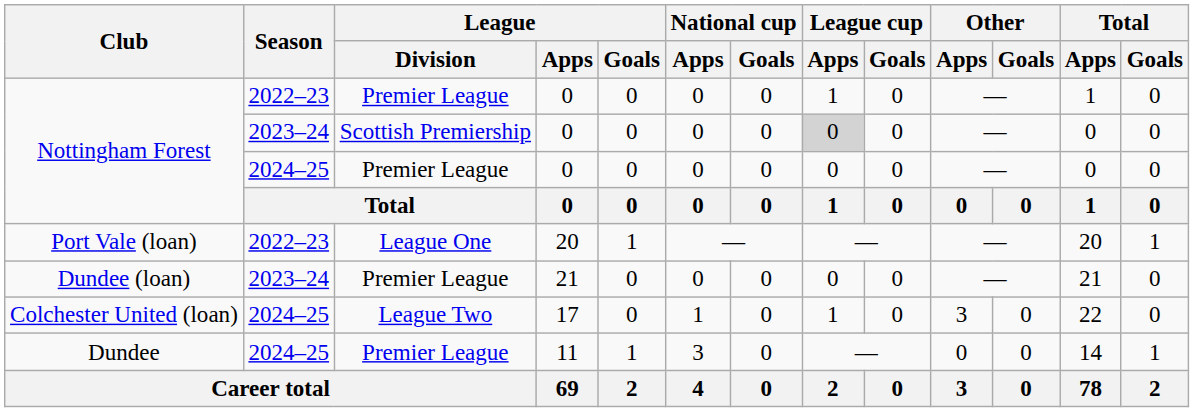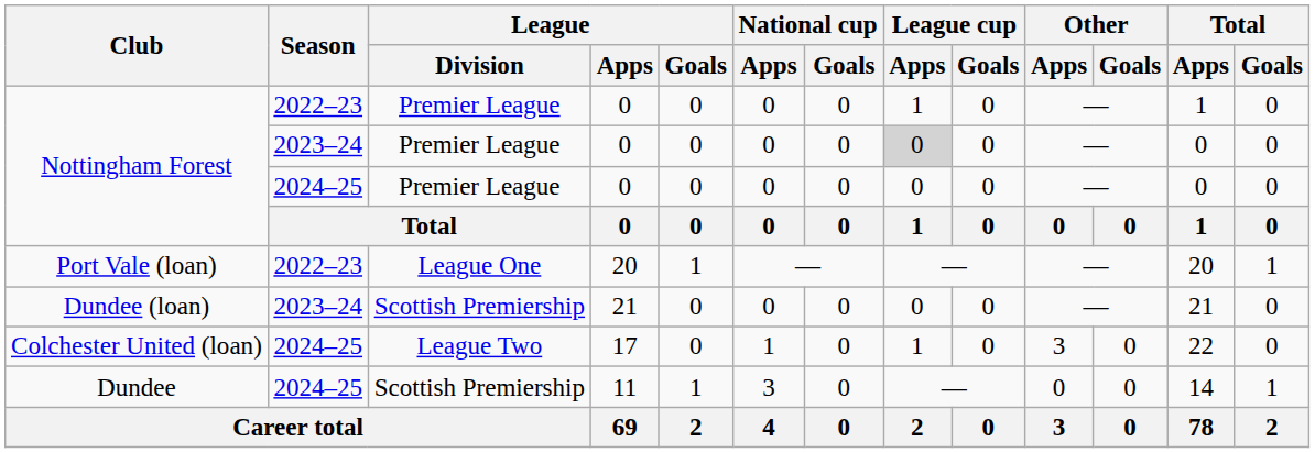Nottingham Forest / 2023–24 | League / Division: Scottish Premiership -> Premier League
Dundee (loan) | League / Division: Premier League -> Scottish Premiership
Dundee | League / Division: Premier League -> Scottish Premiership
